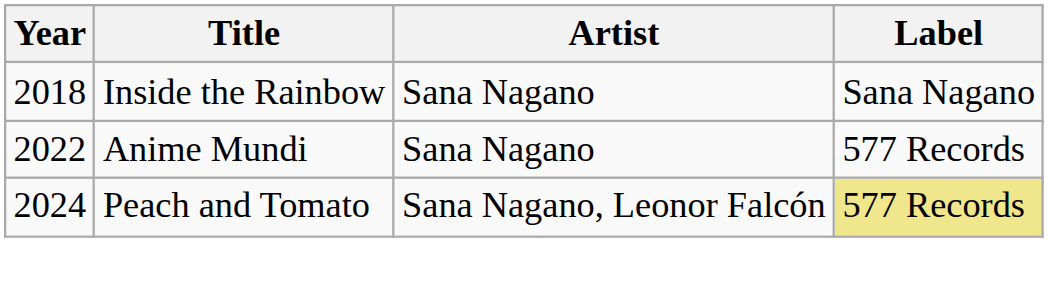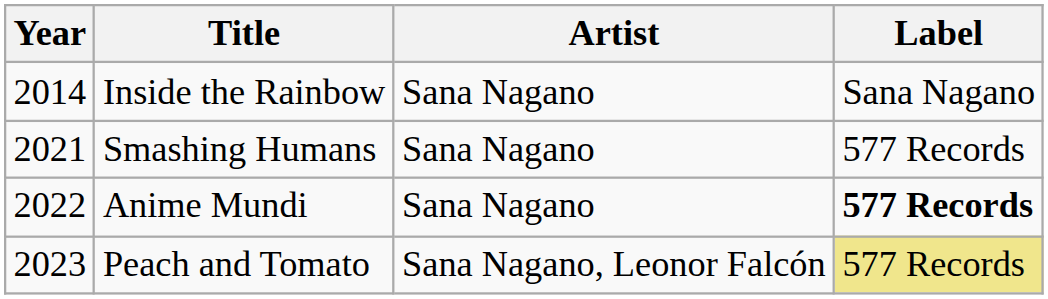Inside the Rainbow | Year: 2018 -> 2014
+ row: 2021 | Smashing Humans | Sana Nagano | 577 Records
Anime Mundi | Label: normal -> bold
Peach and Tomato | Year: 2024 -> 2023
